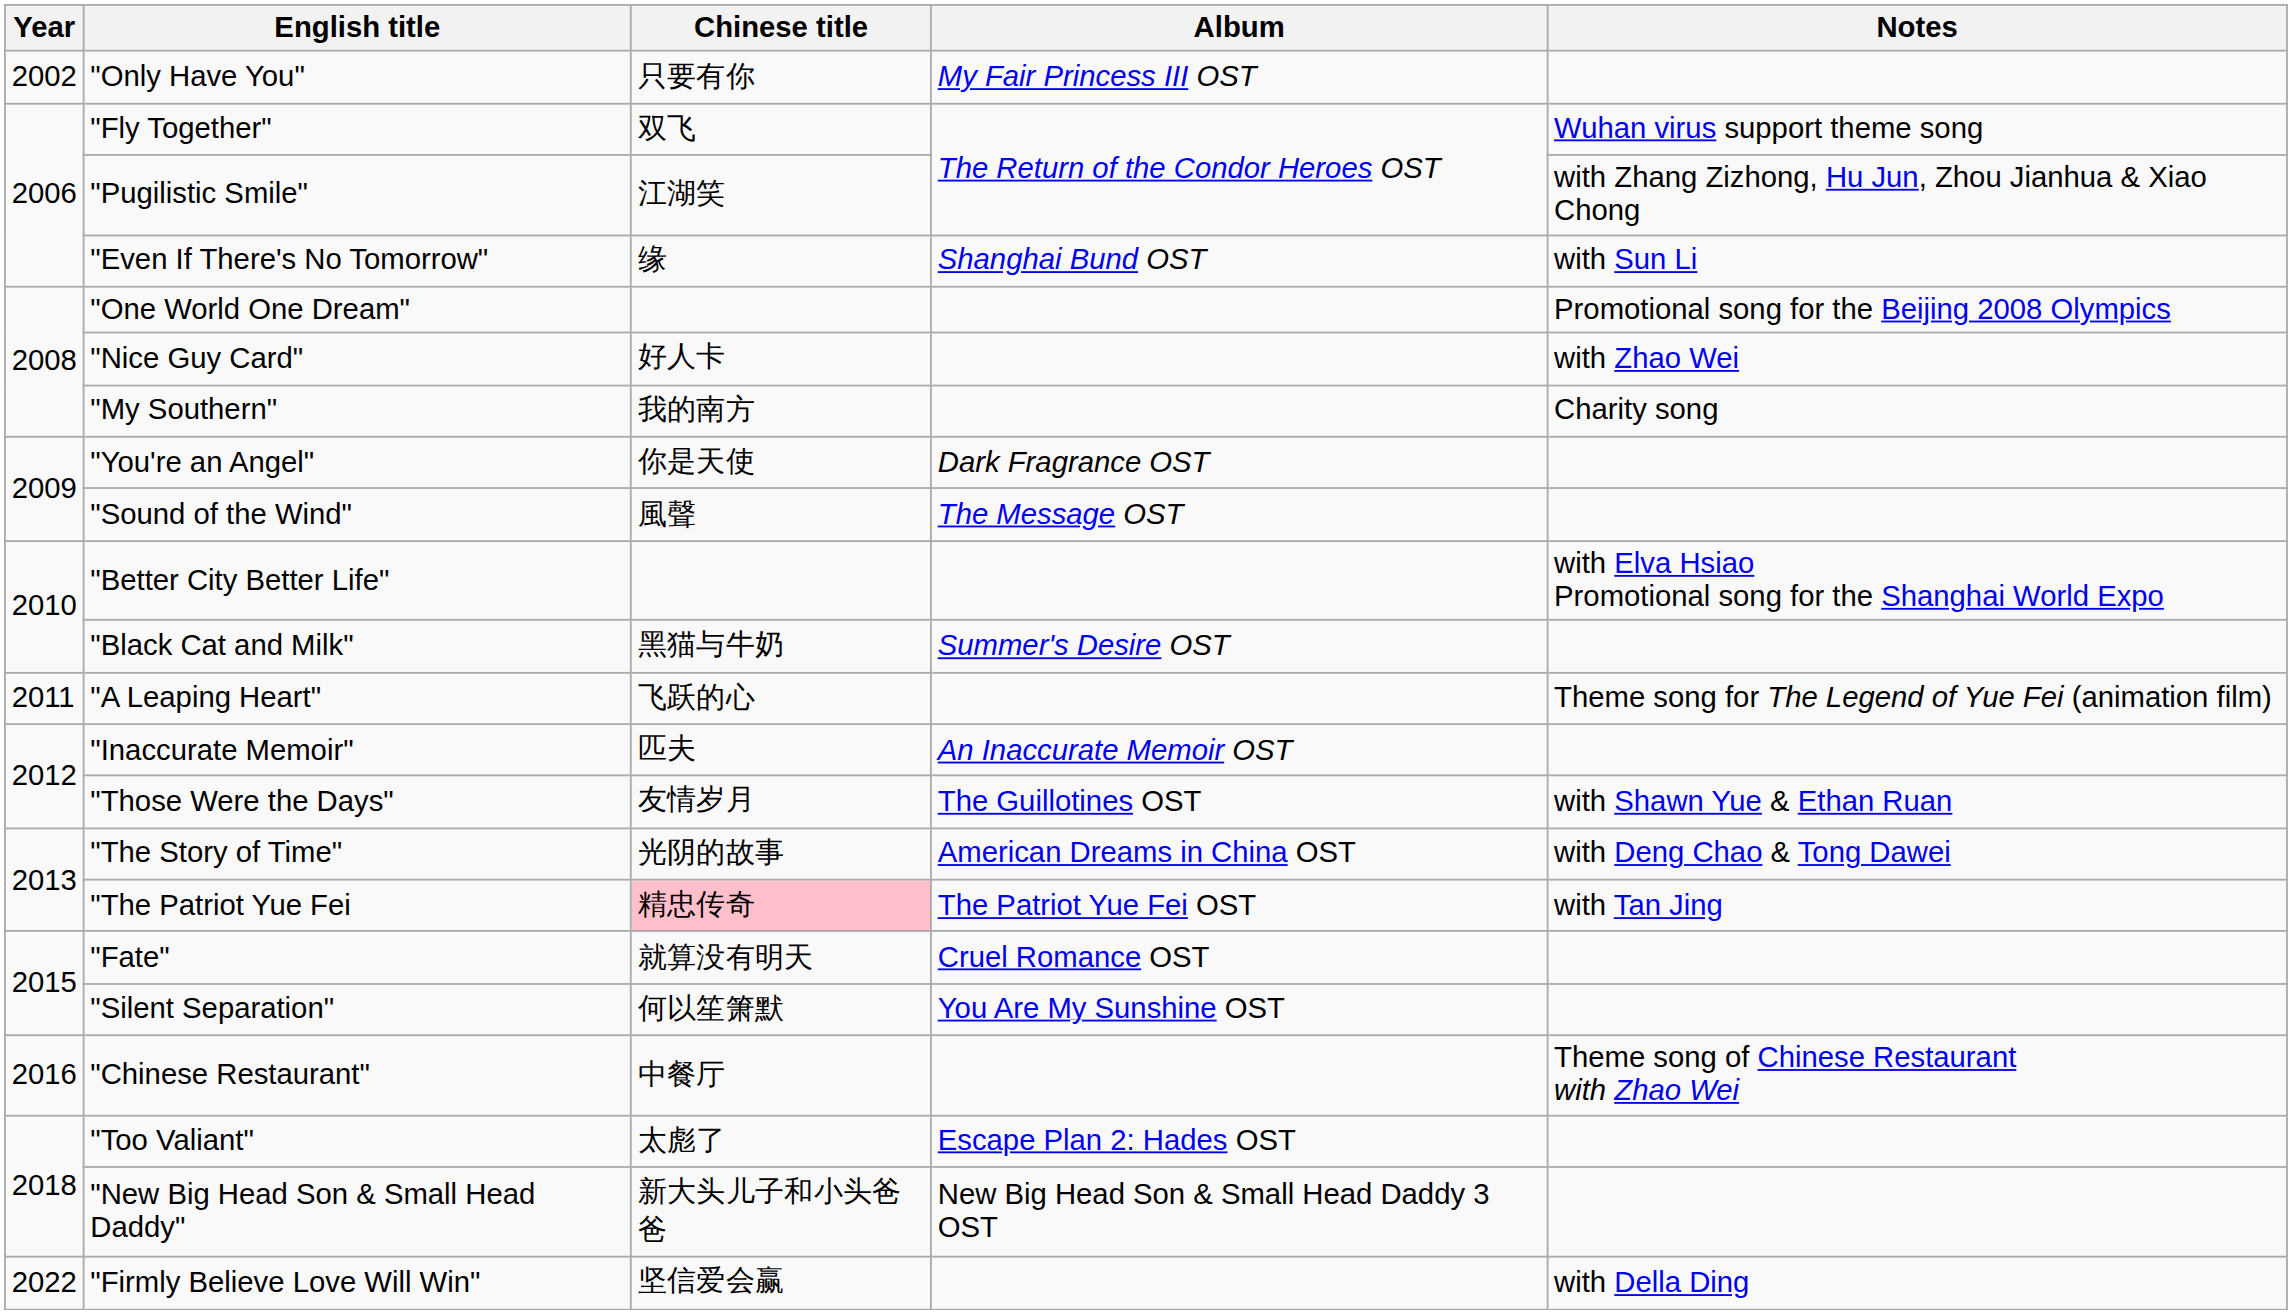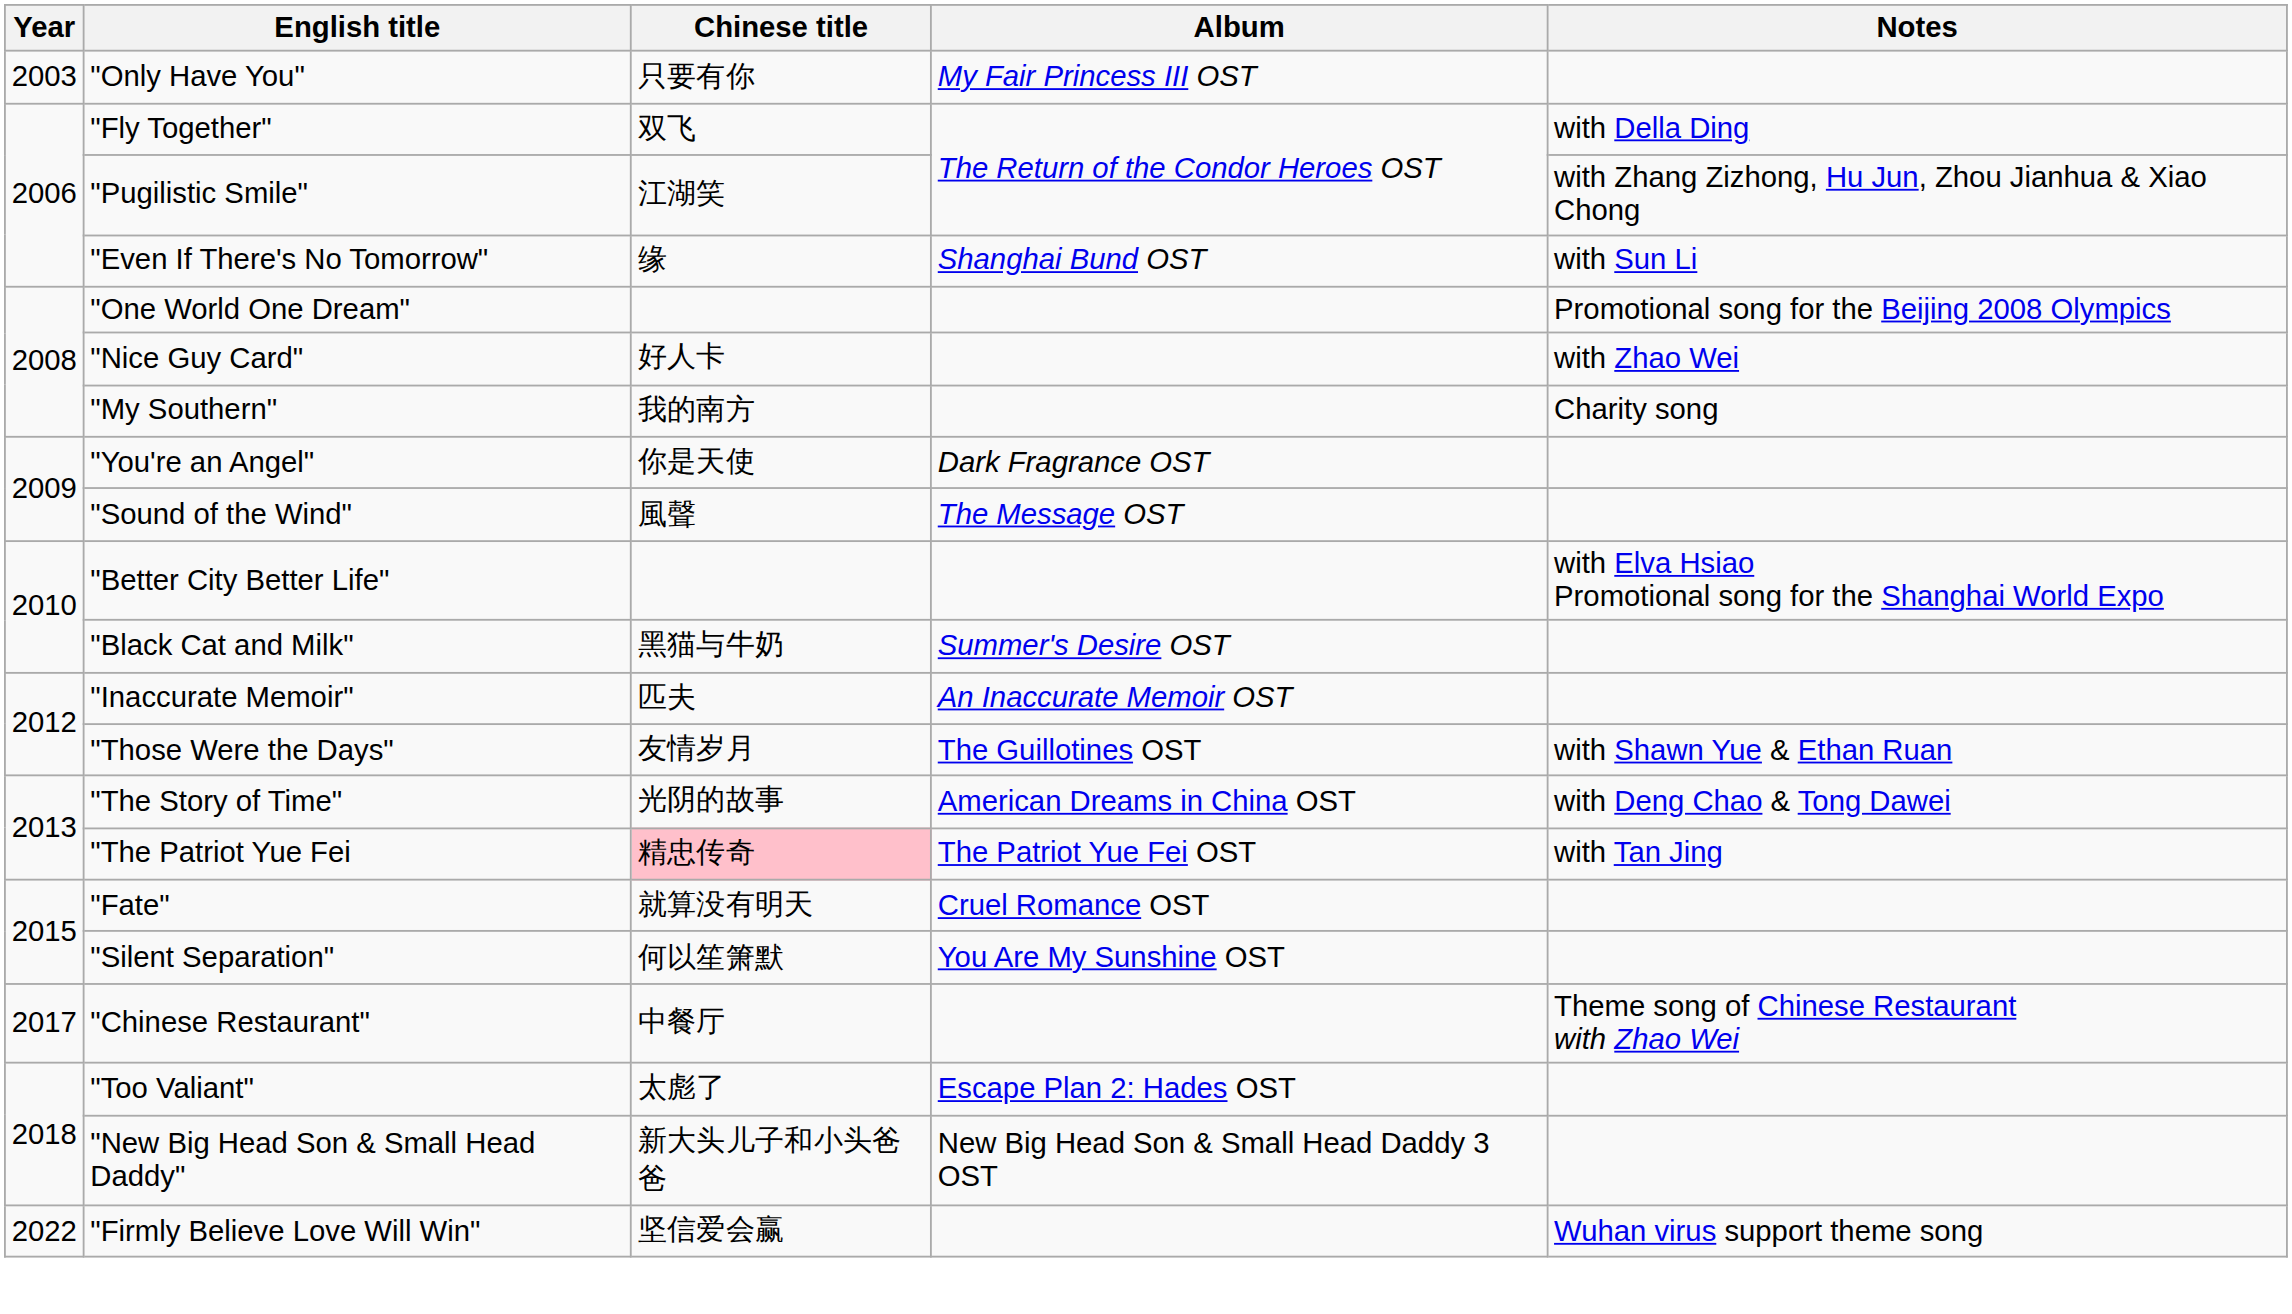"Only Have You" | Year: 2002 -> 2003
"Fly Together" | Notes: Wuhan virus support theme song -> with Della Ding
- row: 2011 | "A Leaping Heart" | 飞跃的心 | Theme song for The Legend of Yue Fei (animation film)
"Chinese Restaurant" | Year: 2016 -> 2017
"Firmly Believe Love Will Win" | Notes: with Della Ding -> Wuhan virus support theme song
